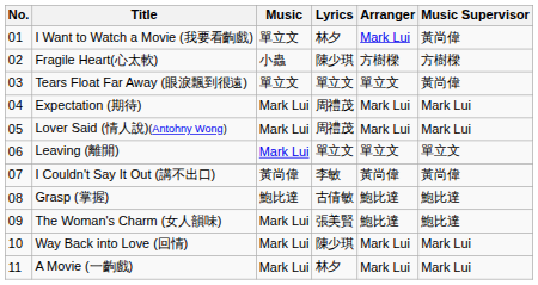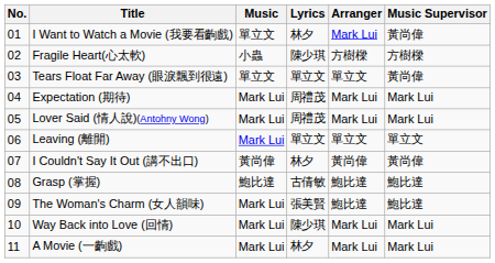I Couldn't Say It Out (講不出口) | Lyrics: 李敏 -> 林夕
